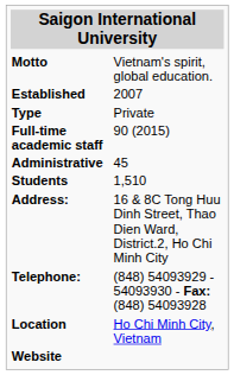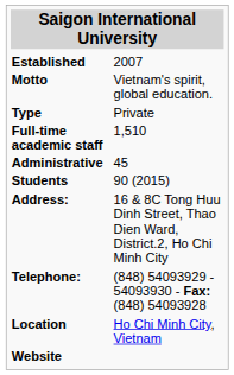rows swapped: Motto <-> Established
Full-time academic staff | column 2: 90 (2015) -> 1,510
Students | column 2: 1,510 -> 90 (2015)
